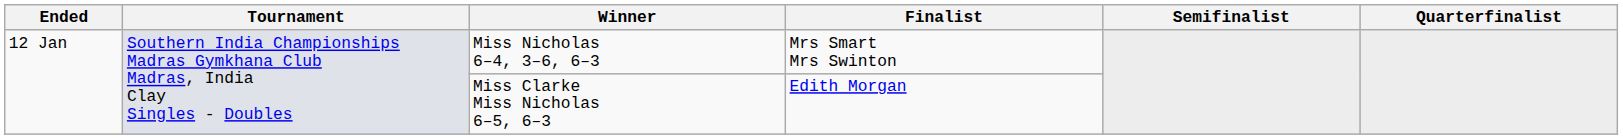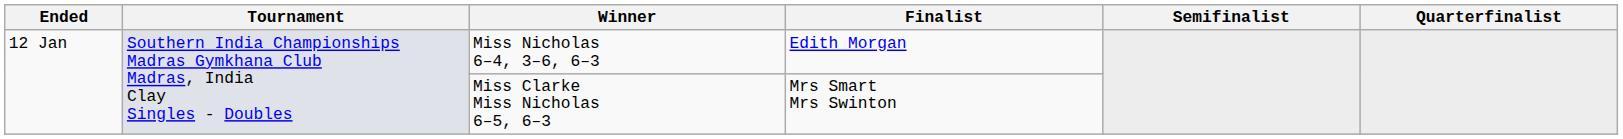Miss Nicholas 6–4, 3–6, 6–3 | Finalist: Mrs Smart Mrs Swinton -> Edith Morgan
Miss Clarke Miss Nicholas 6–5, 6–3 | Finalist: Edith Morgan -> Mrs Smart Mrs Swinton
